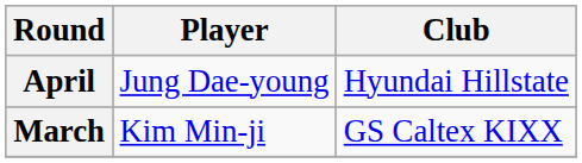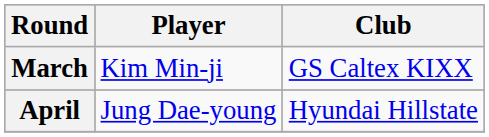rows swapped: March <-> April
